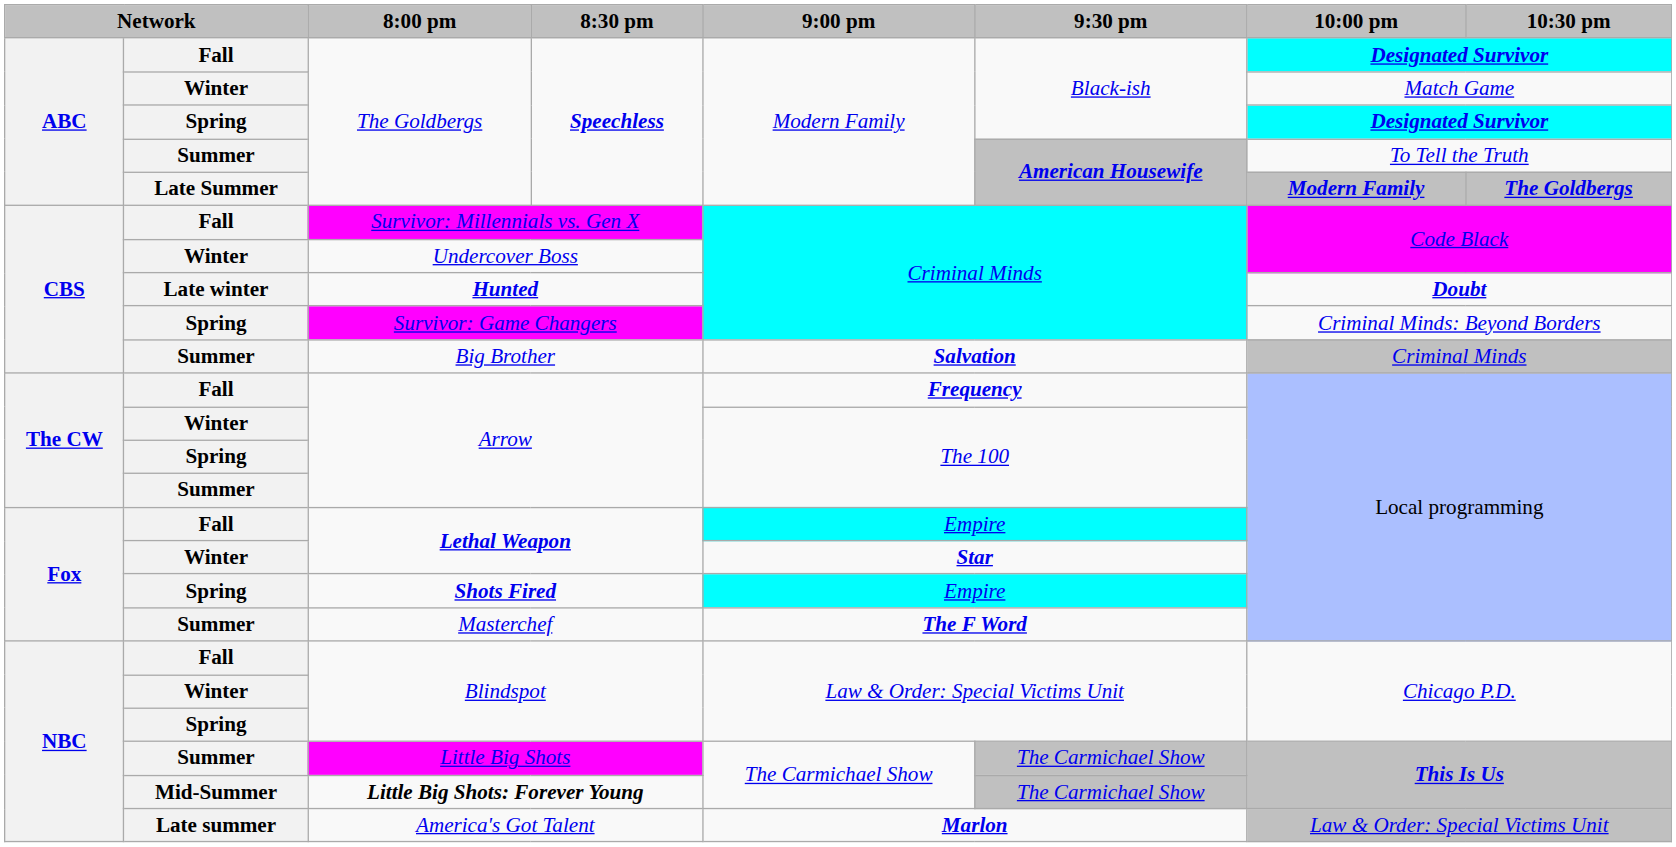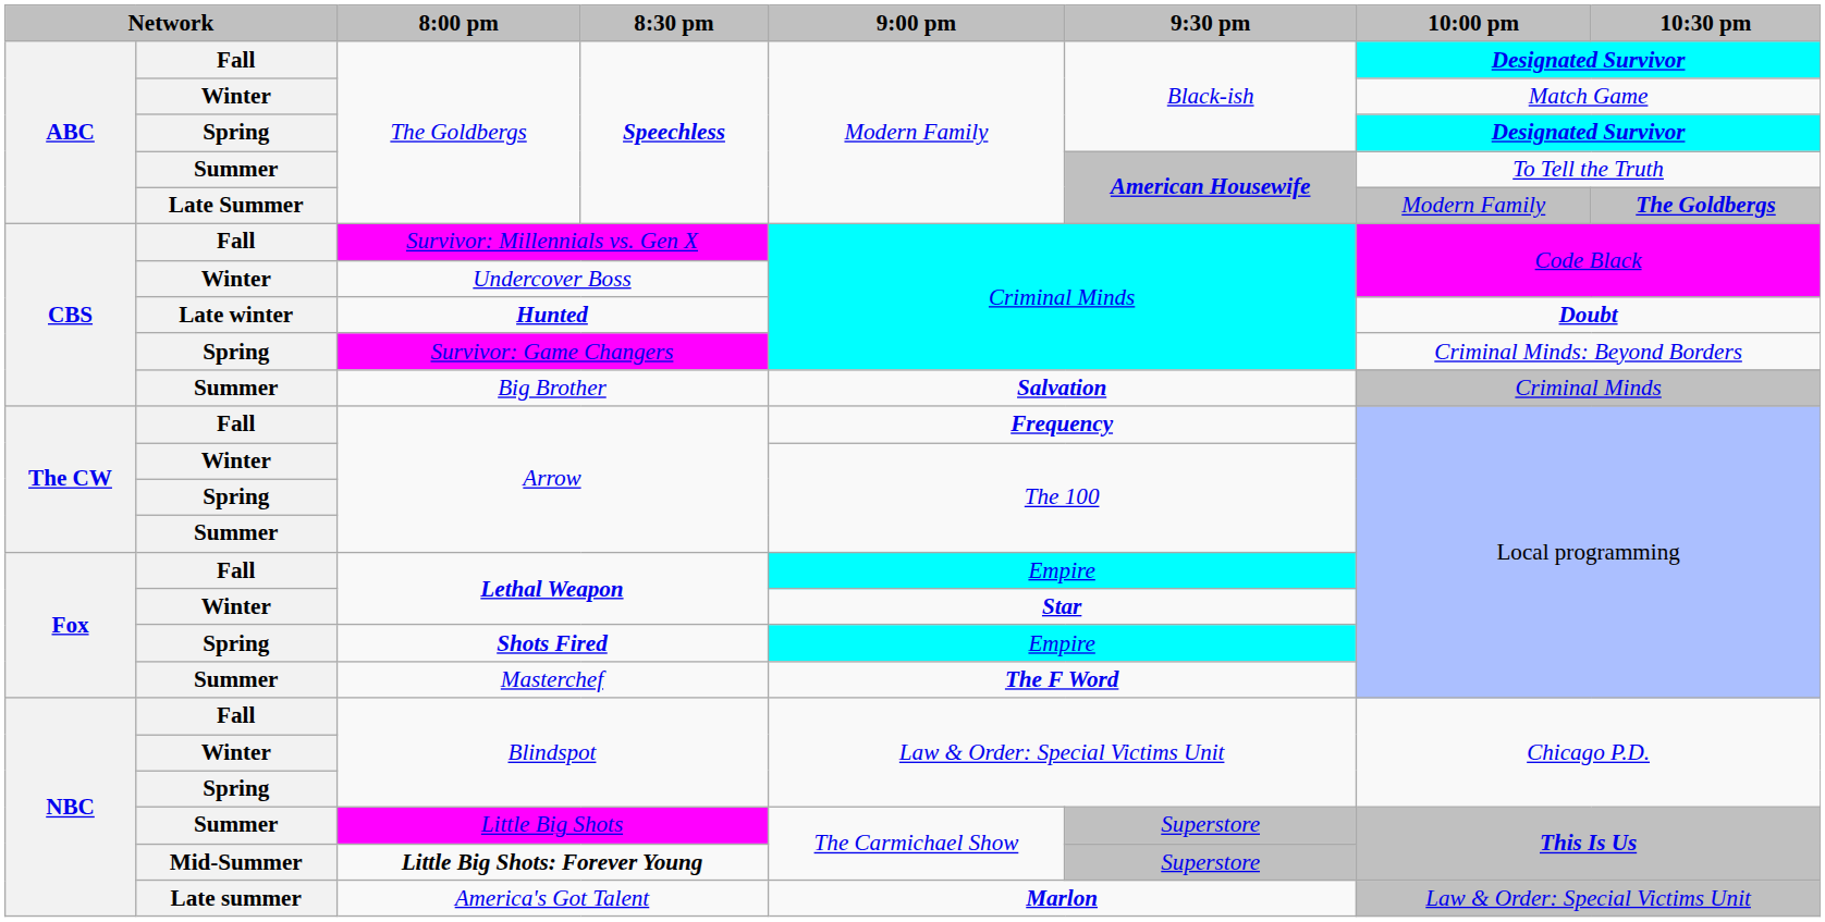Late Summer / The Goldbergs | 10:00 pm: bold -> normal
Little Big Shots | 9:30 pm: The Carmichael Show -> Superstore
Little Big Shots: Forever Young | 9:30 pm: The Carmichael Show -> Superstore
